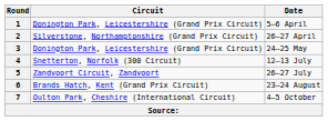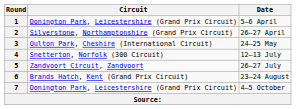3 | Circuit: Donington Park, Leicestershire (Grand Prix Circuit) -> Oulton Park, Cheshire (International Circuit)
7 | Circuit: Oulton Park, Cheshire (International Circuit) -> Donington Park, Leicestershire (Grand Prix Circuit)
